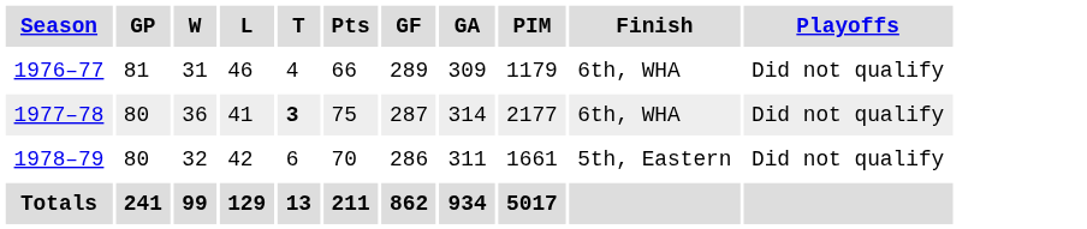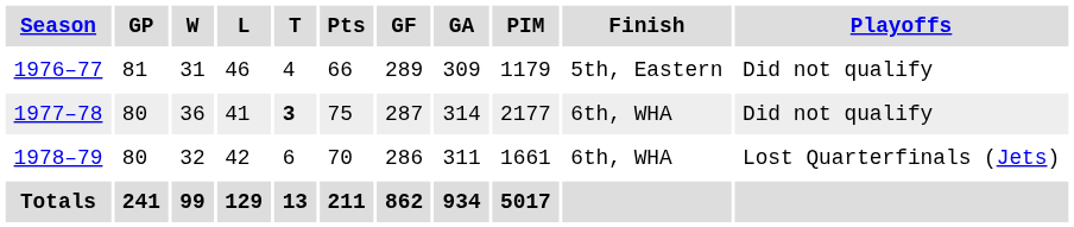1976–77 | Finish: 6th, WHA -> 5th, Eastern
1978–79 | Finish: 5th, Eastern -> 6th, WHA
1978–79 | Playoffs: Did not qualify -> Lost Quarterfinals (Jets)
